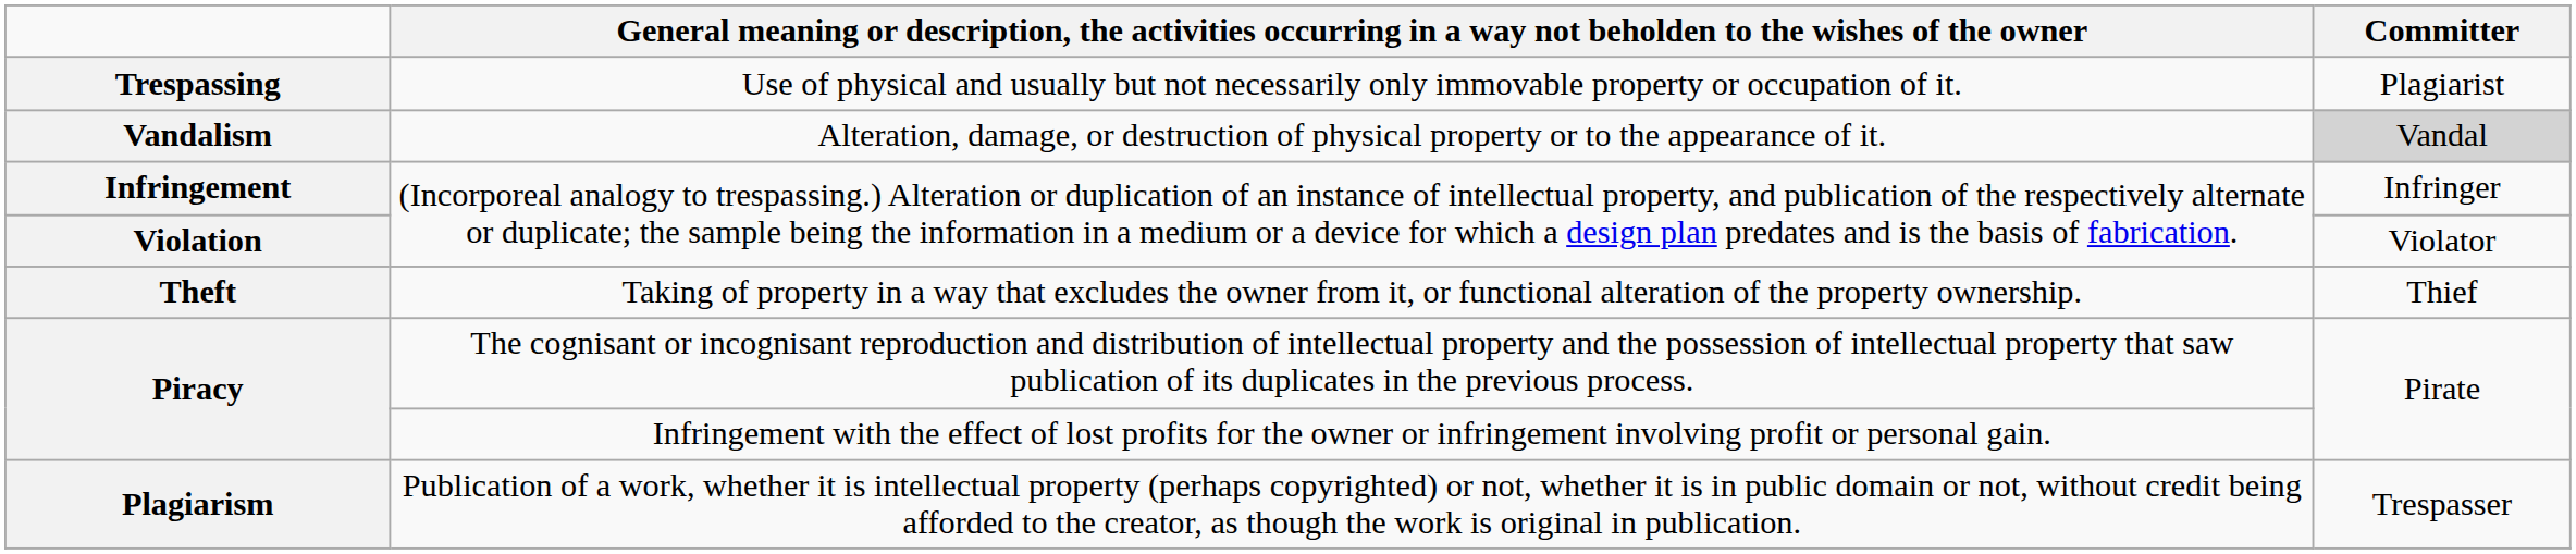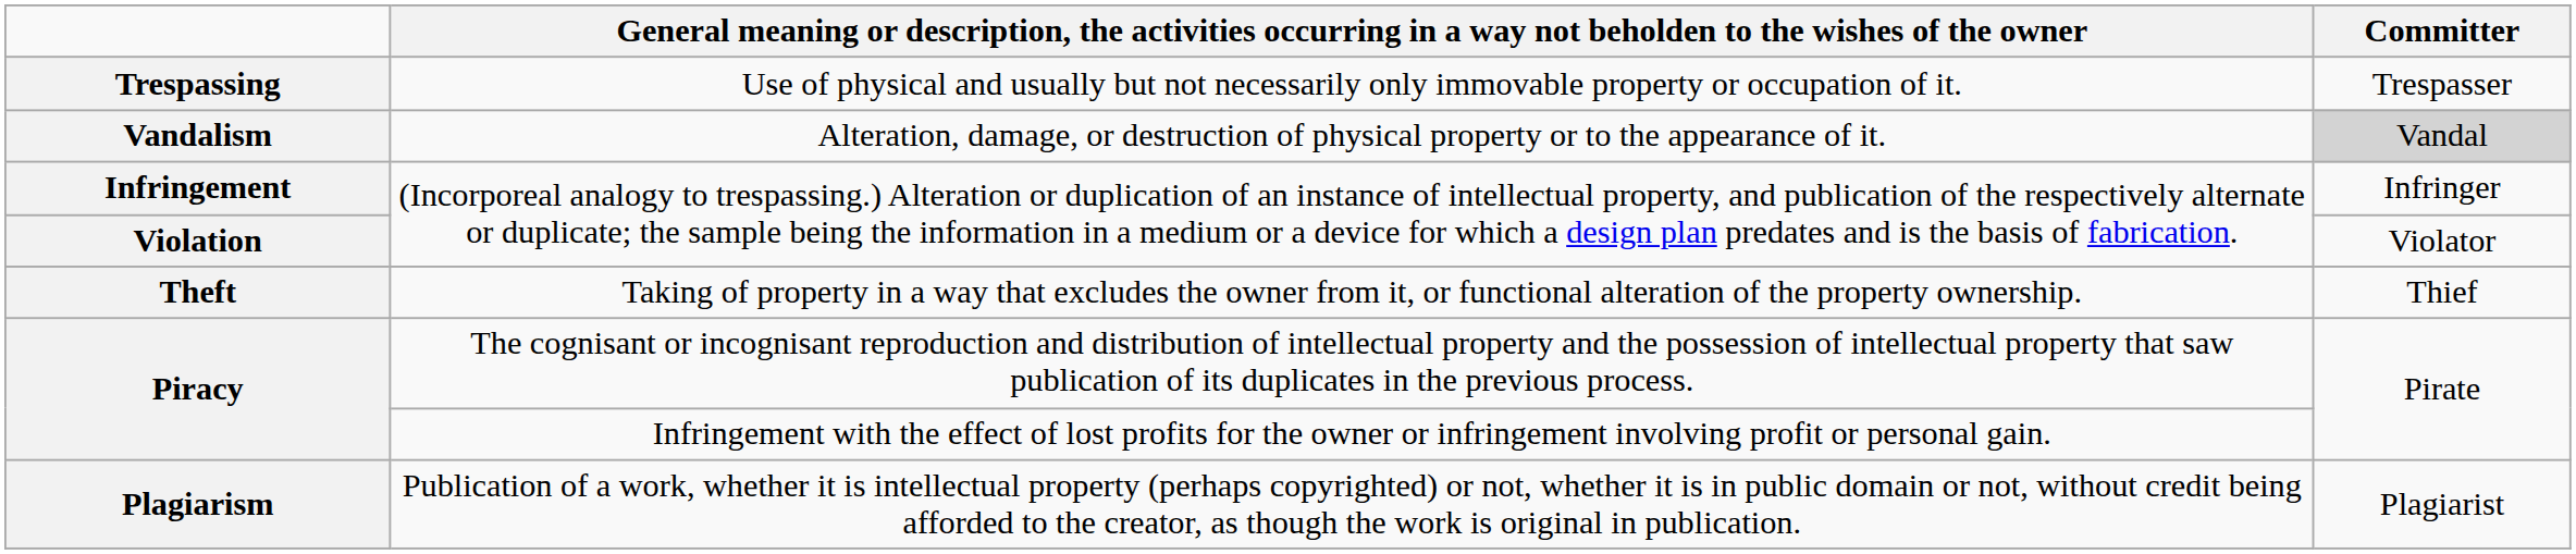Trespassing | Committer: Plagiarist -> Trespasser
Plagiarism | Committer: Trespasser -> Plagiarist
